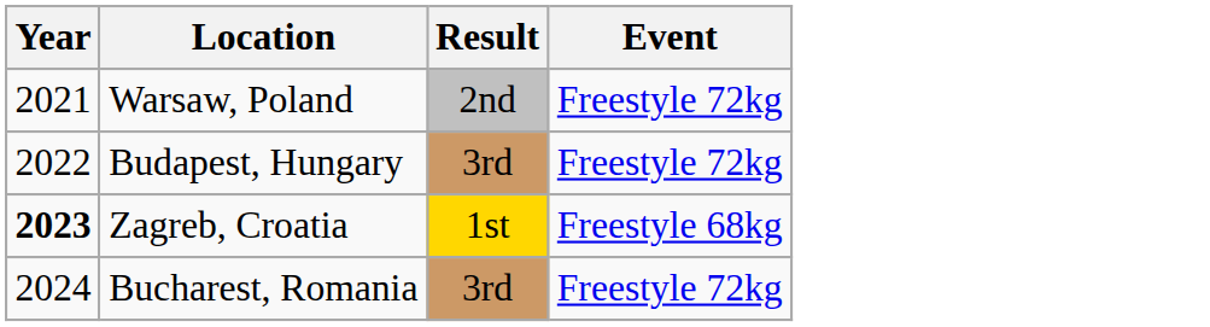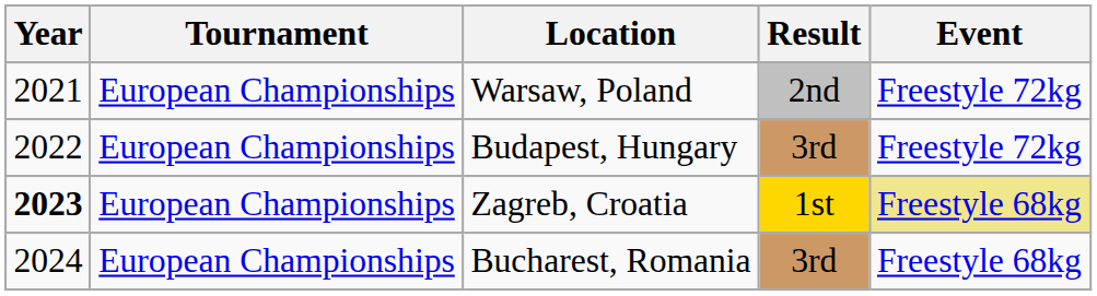+ column: Tournament | European Championships | European Championships | European Championships | European Championships
Zagreb, Croatia | Event: no background -> khaki background
Bucharest, Romania | Event: Freestyle 72kg -> Freestyle 68kg
